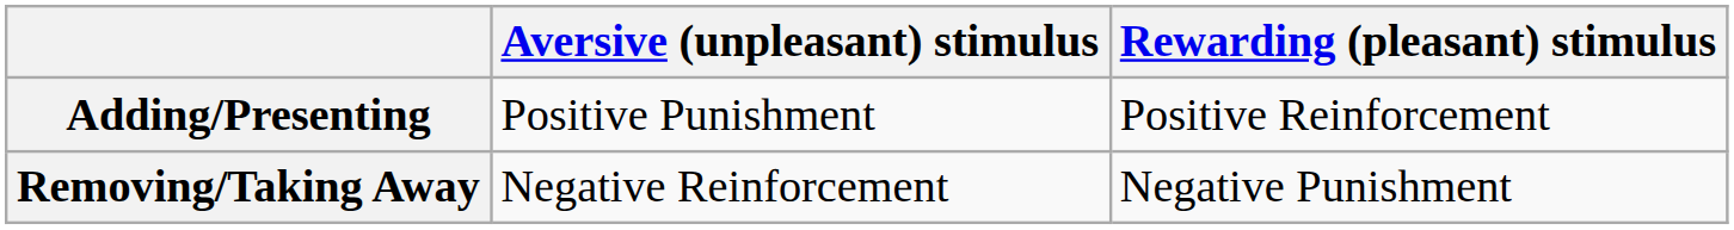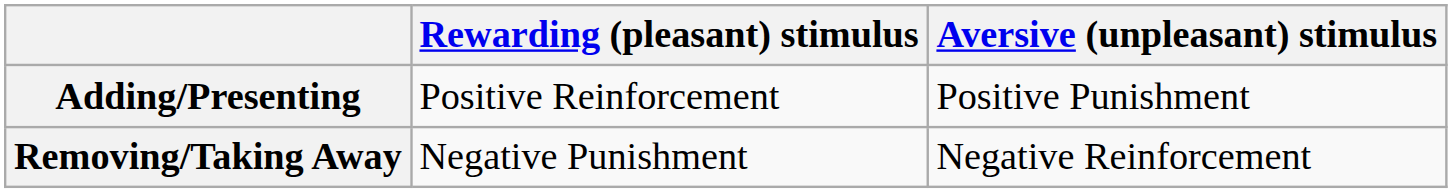columns swapped: Rewarding (pleasant) stimulus <-> Aversive (unpleasant) stimulus
